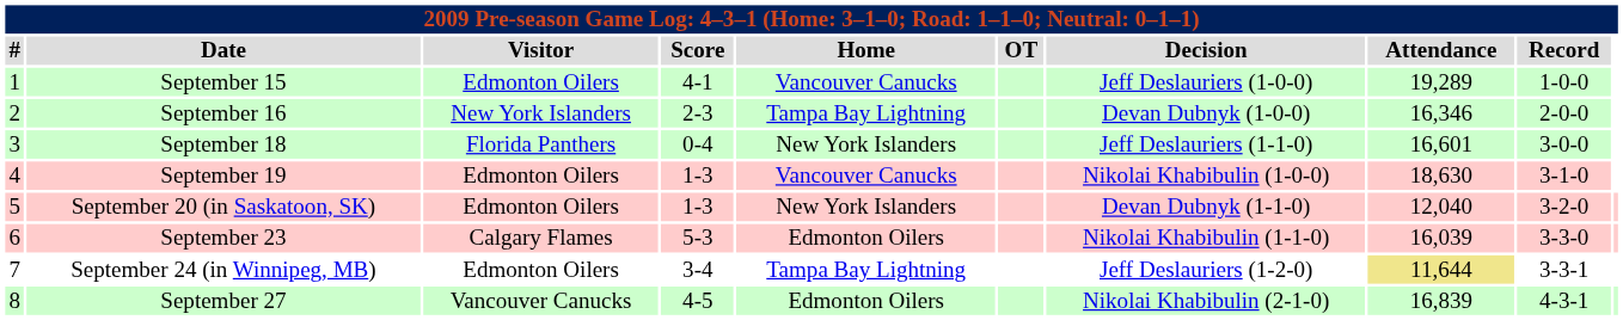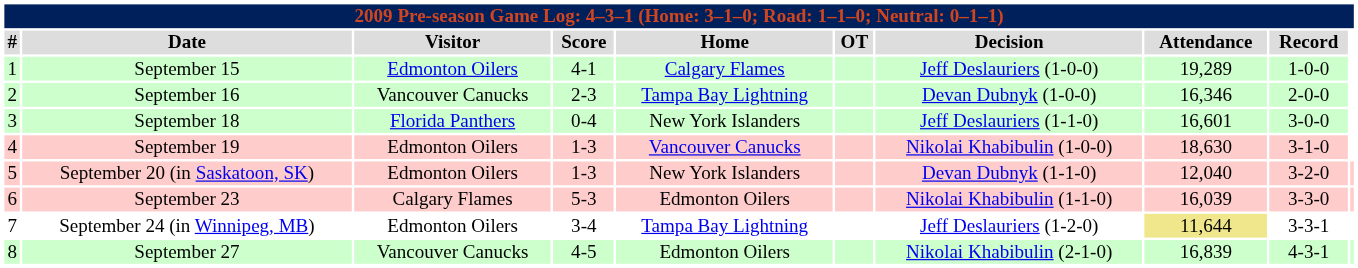September 15 | Home: Vancouver Canucks -> Calgary Flames
September 16 | Visitor: New York Islanders -> Vancouver Canucks
